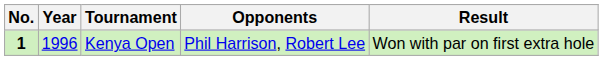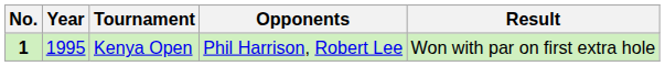Kenya Open | Year: 1996 -> 1995
